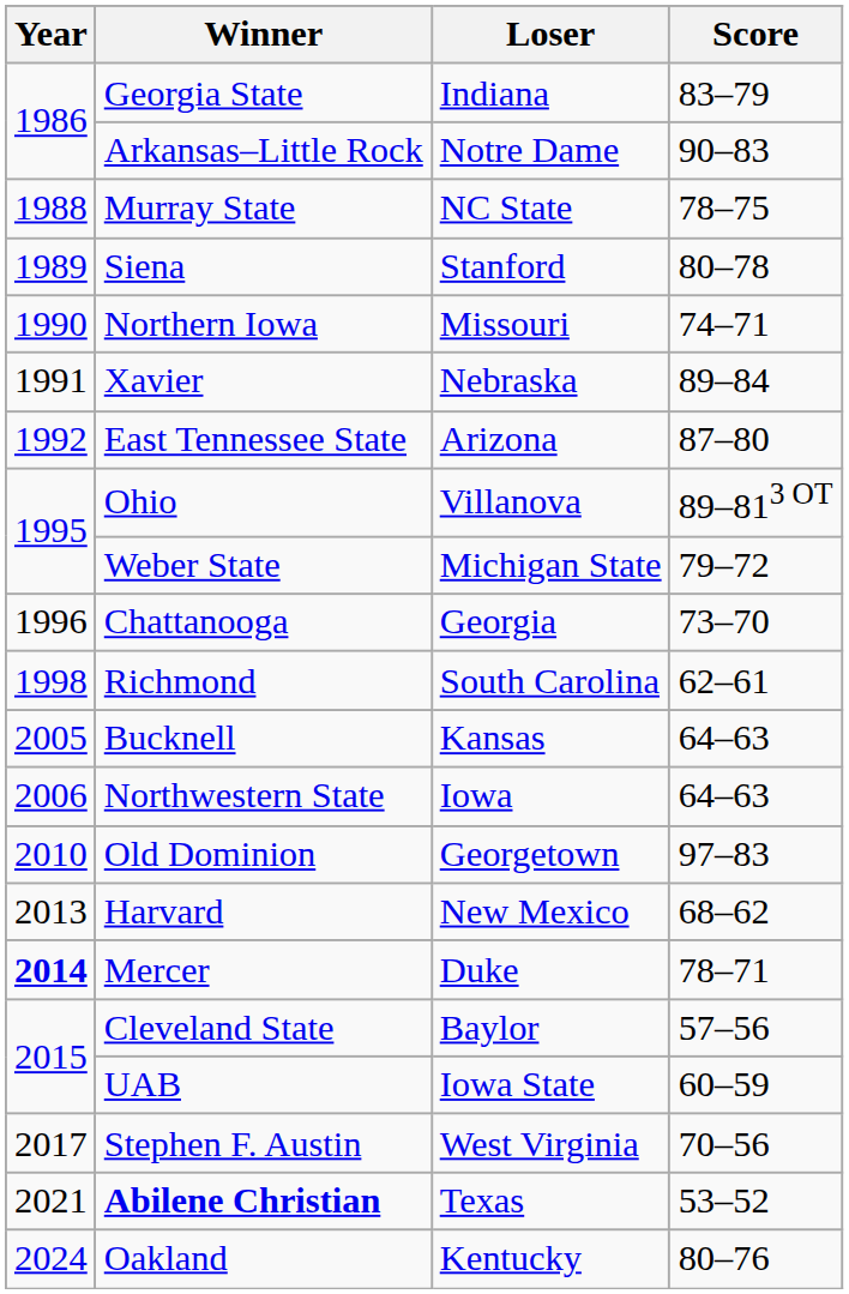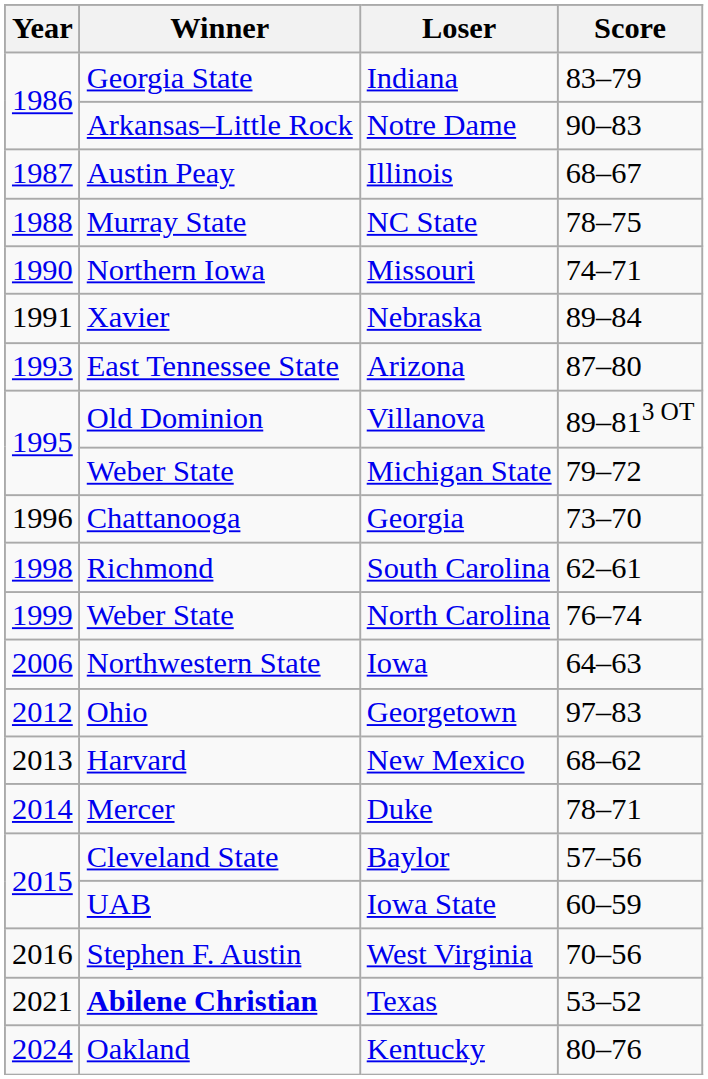+ row: 1987 | Austin Peay | Illinois | 68–67
- row: 1989 | Siena | Stanford | 80–78
Arizona | Year: 1992 -> 1993
Villanova | Winner: Ohio -> Old Dominion
+ row: 1999 | Weber State | North Carolina | 76–74
- row: 2005 | Bucknell | Kansas | 64–63
Georgetown | Year: 2010 -> 2012
Georgetown | Winner: Old Dominion -> Ohio
Duke | Year: bold -> normal
West Virginia | Year: 2017 -> 2016
